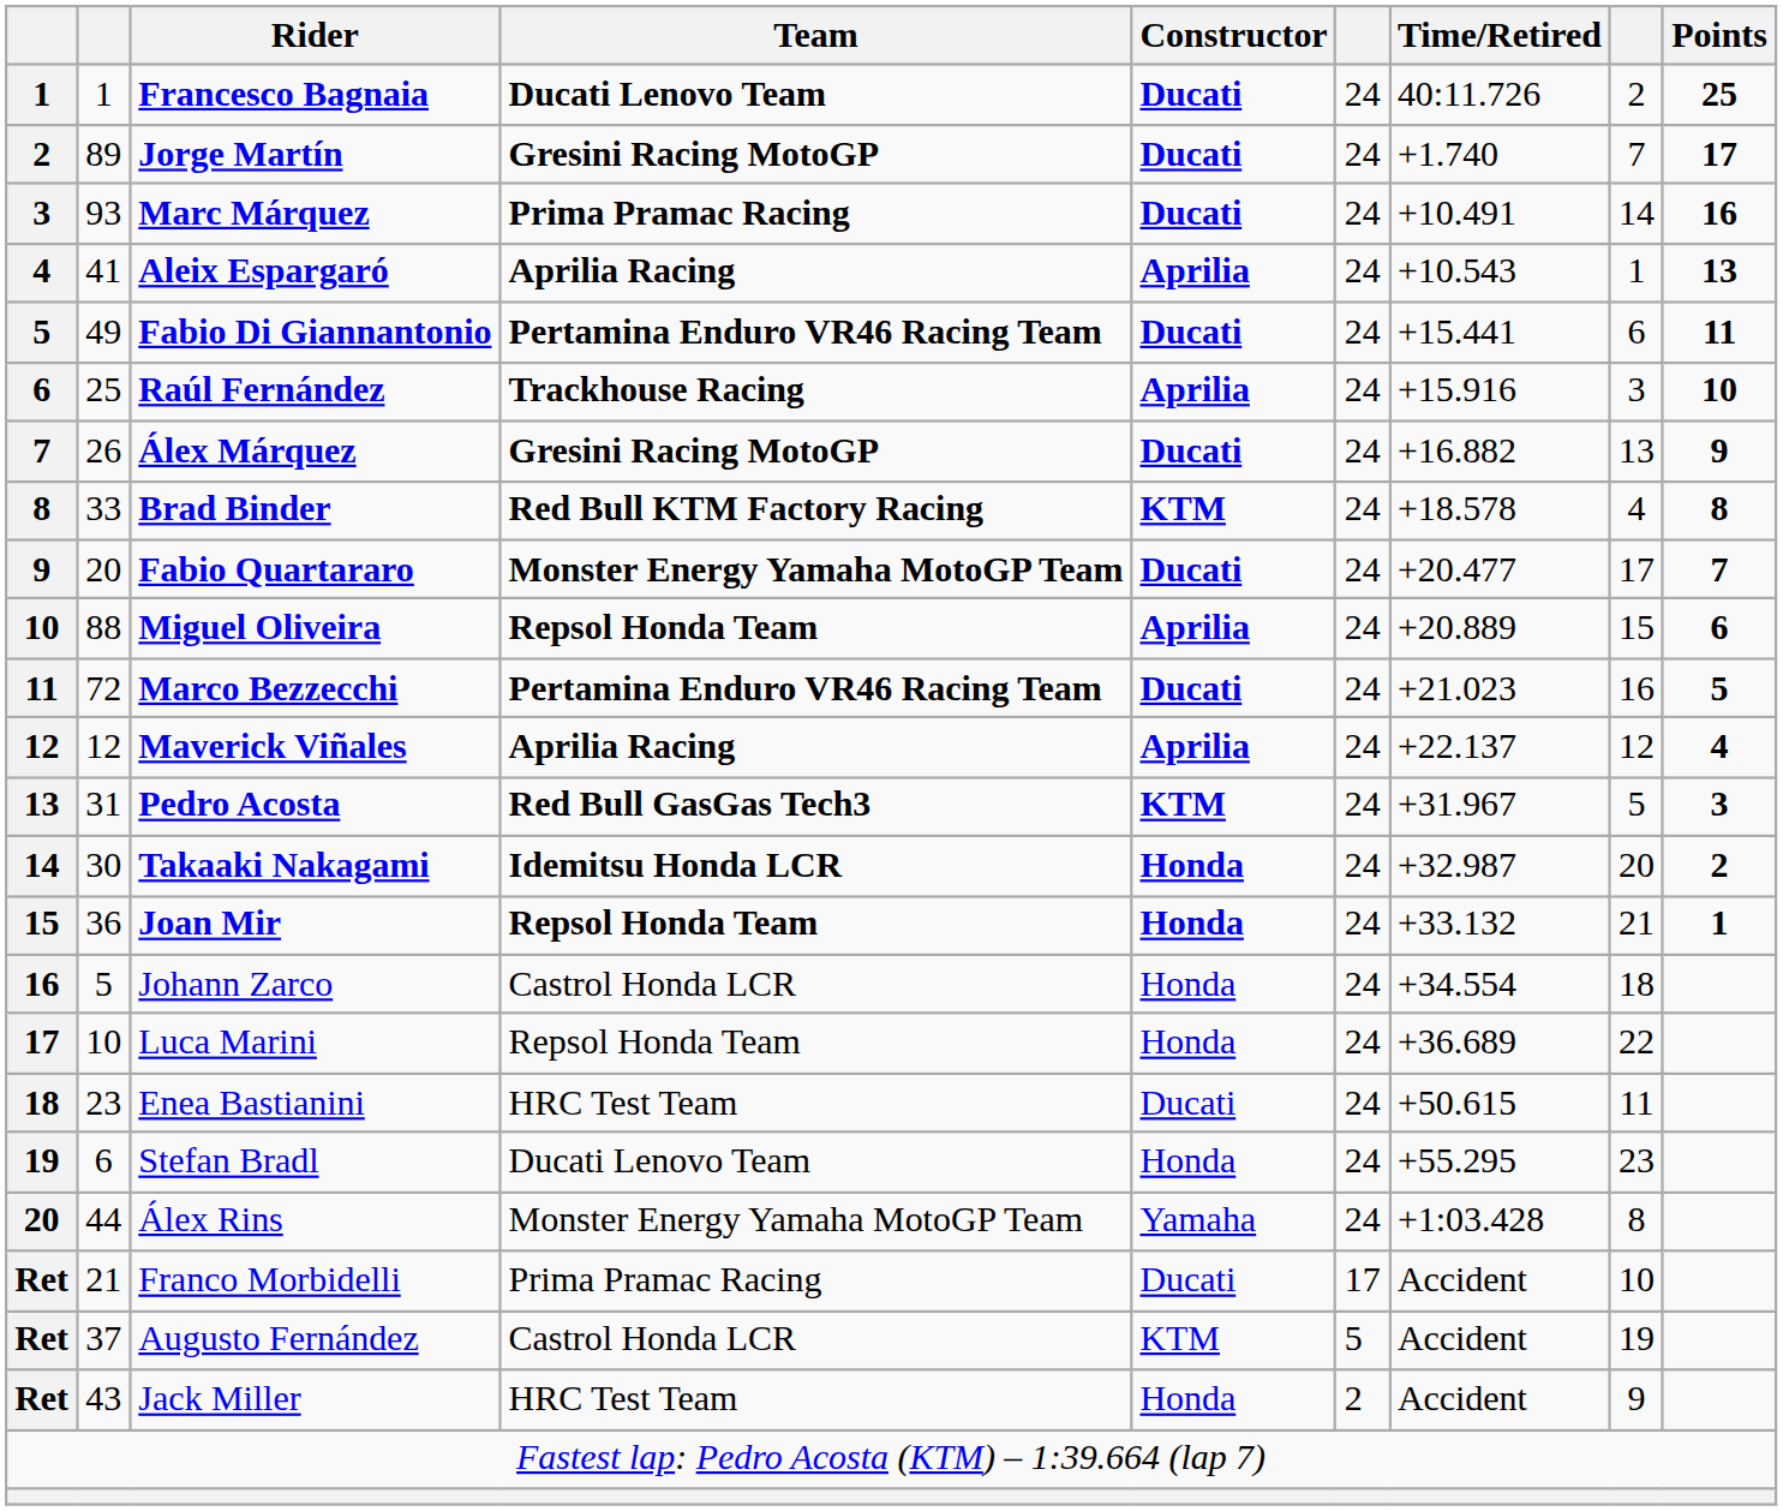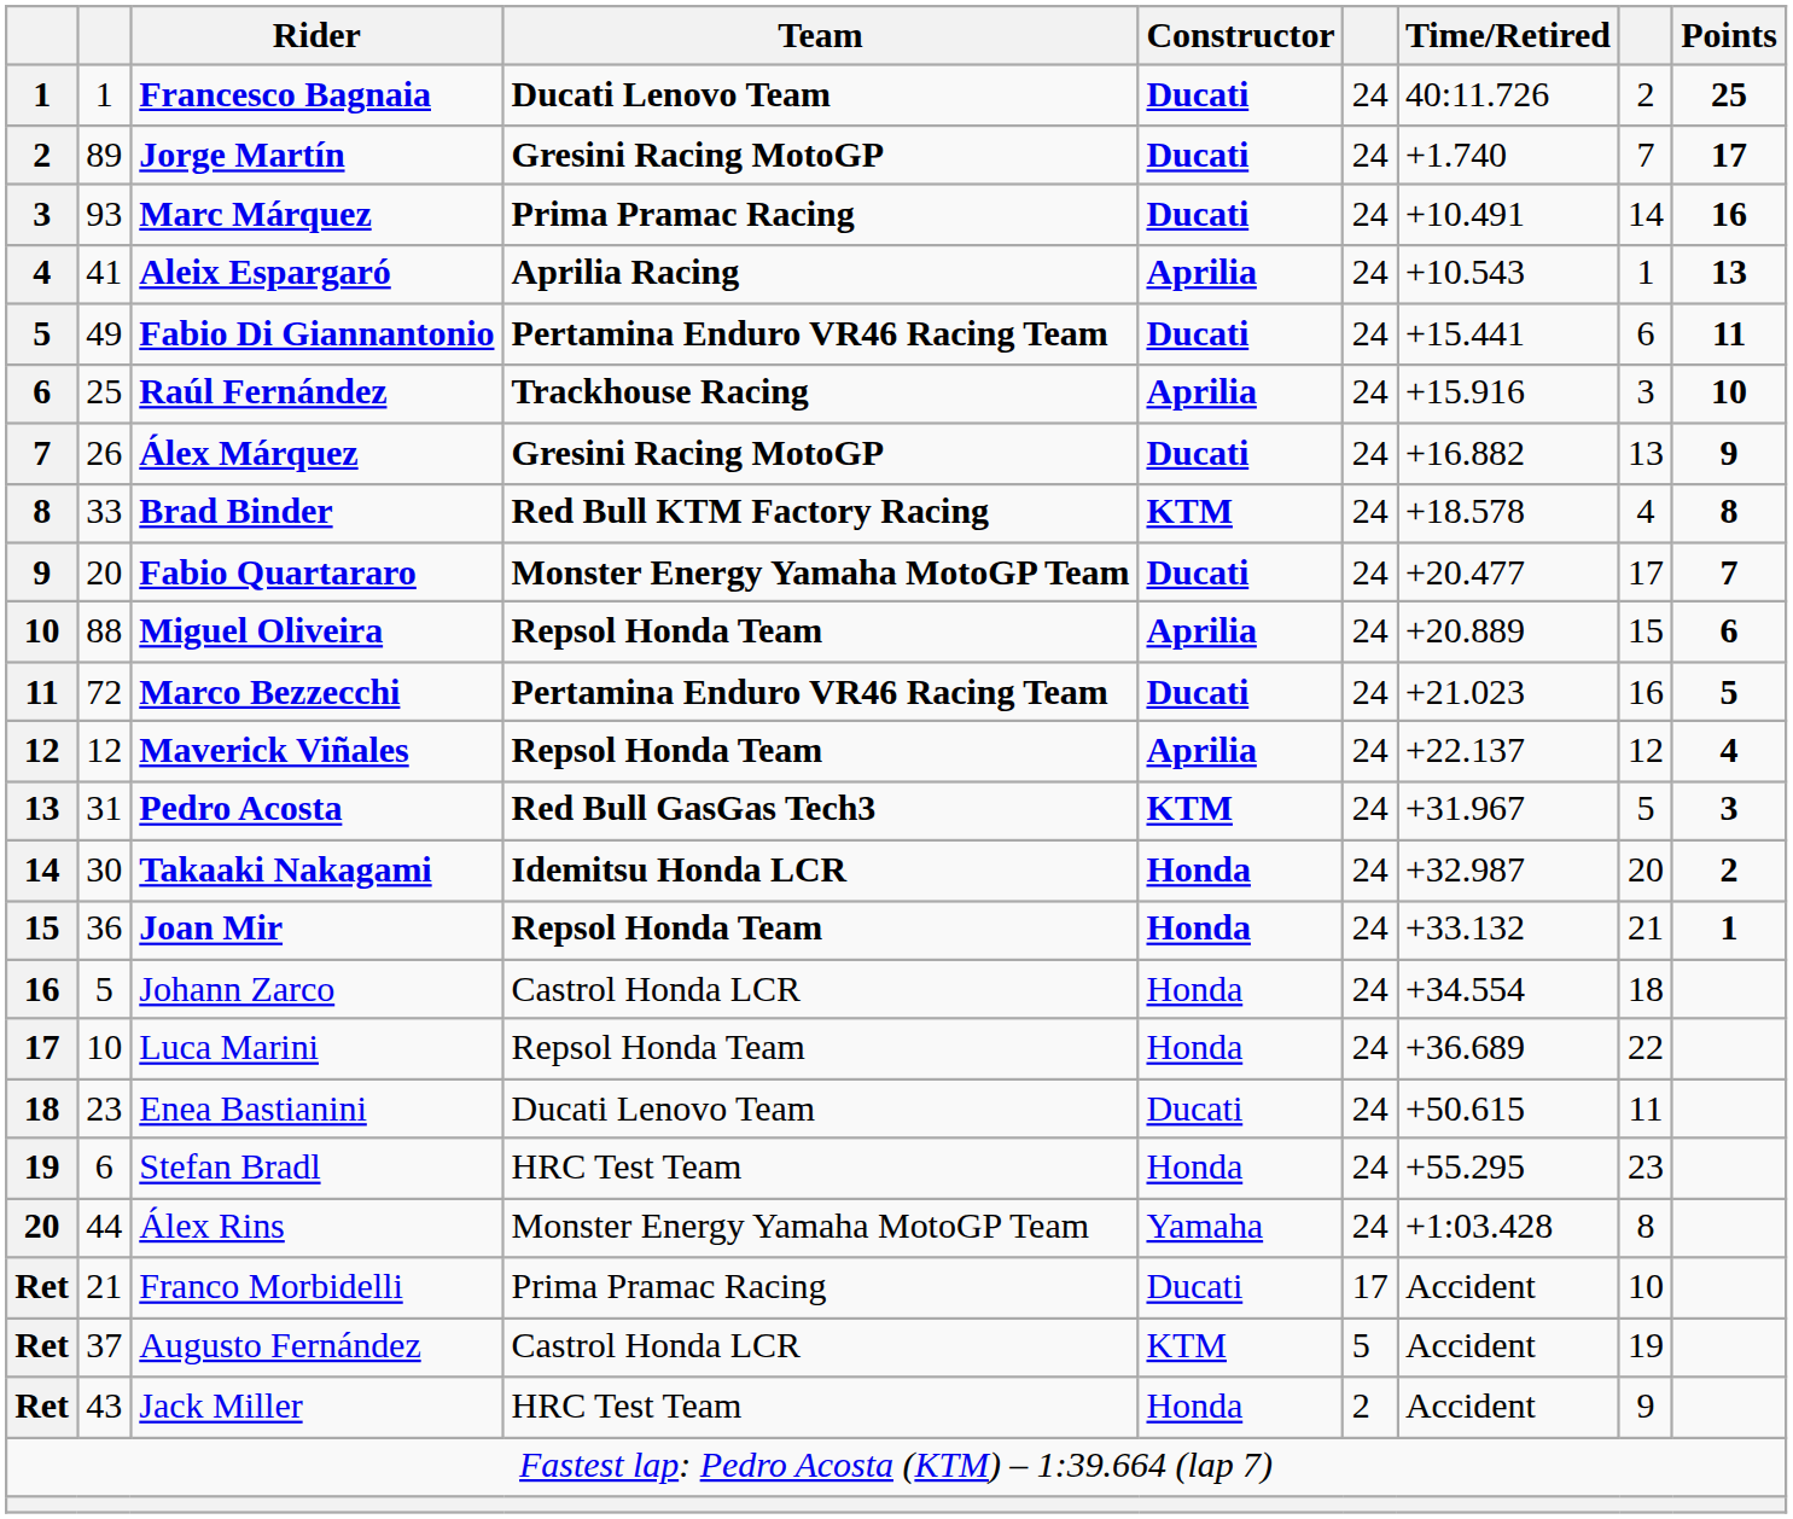Maverick Viñales | Team: Aprilia Racing -> Repsol Honda Team
Enea Bastianini | Team: HRC Test Team -> Ducati Lenovo Team
Stefan Bradl | Team: Ducati Lenovo Team -> HRC Test Team
